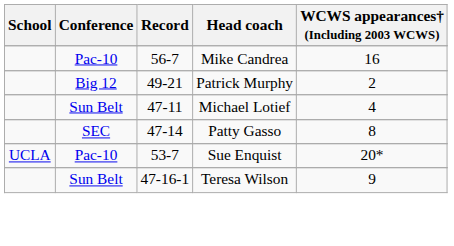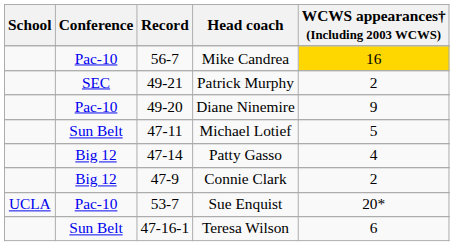Mike Candrea | WCWS appearances† (Including 2003 WCWS): no background -> gold background
Patrick Murphy | Conference: Big 12 -> SEC
+ row: Pac-10 | 49-20 | Diane Ninemire | 9
Michael Lotief | WCWS appearances† (Including 2003 WCWS): 4 -> 5
Patty Gasso | Conference: SEC -> Big 12
Patty Gasso | WCWS appearances† (Including 2003 WCWS): 8 -> 4
+ row: Big 12 | 47-9 | Connie Clark | 2
Teresa Wilson | WCWS appearances† (Including 2003 WCWS): 9 -> 6
